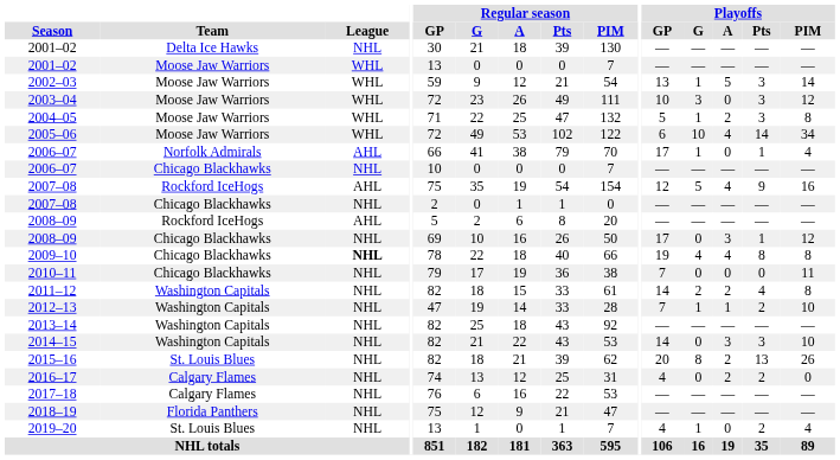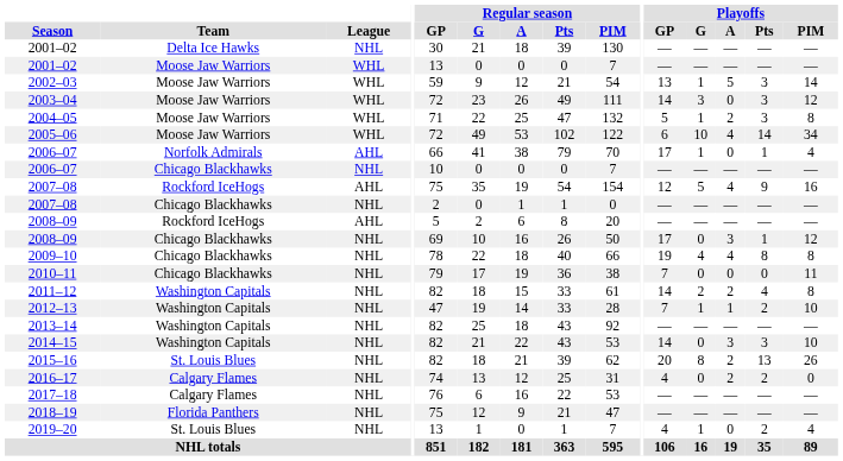2003–04 | Playoffs / GP: 10 -> 14
2009–10 | League: bold -> normal
